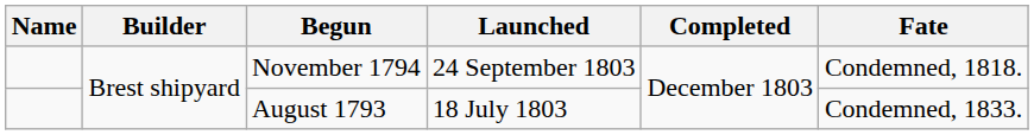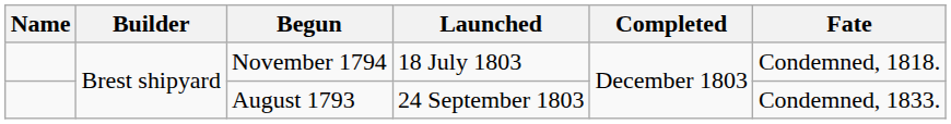November 1794 | Launched: 24 September 1803 -> 18 July 1803
August 1793 | Launched: 18 July 1803 -> 24 September 1803
